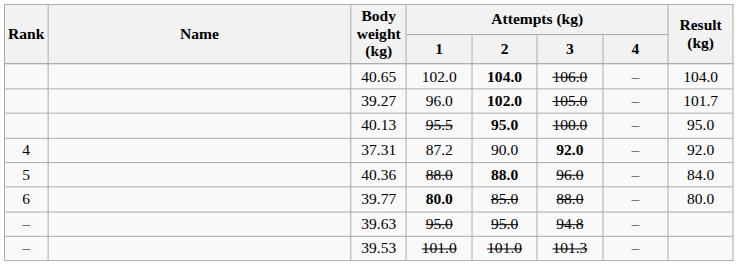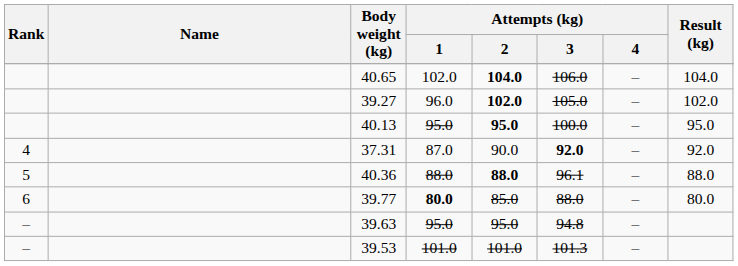39.27 | Result (kg): 101.7 -> 102.0
40.13 | Attempts (kg) / 1: 95.5 -> 95.0
37.31 | Attempts (kg) / 1: 87.2 -> 87.0
40.36 | Attempts (kg) / 3: 96.0 -> 96.1
40.36 | Result (kg): 84.0 -> 88.0
